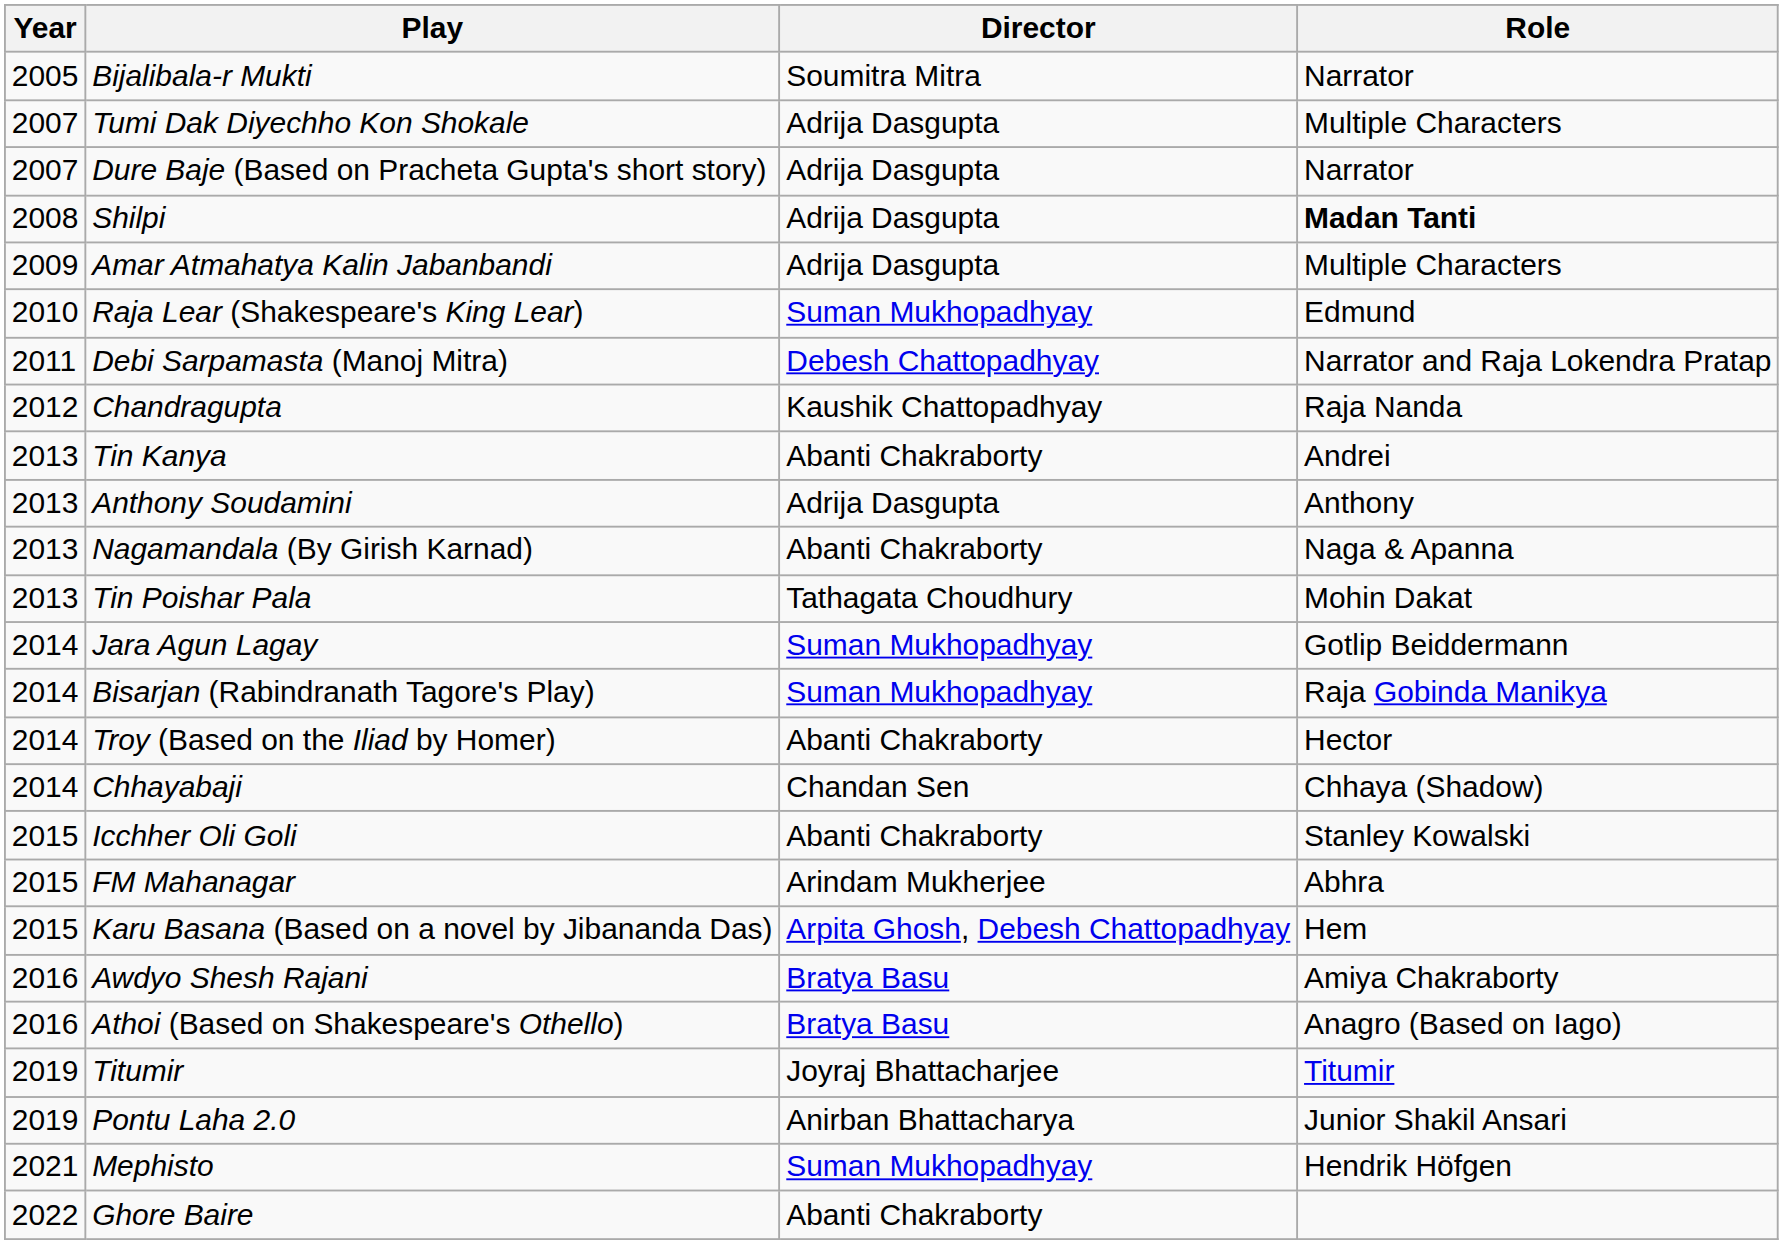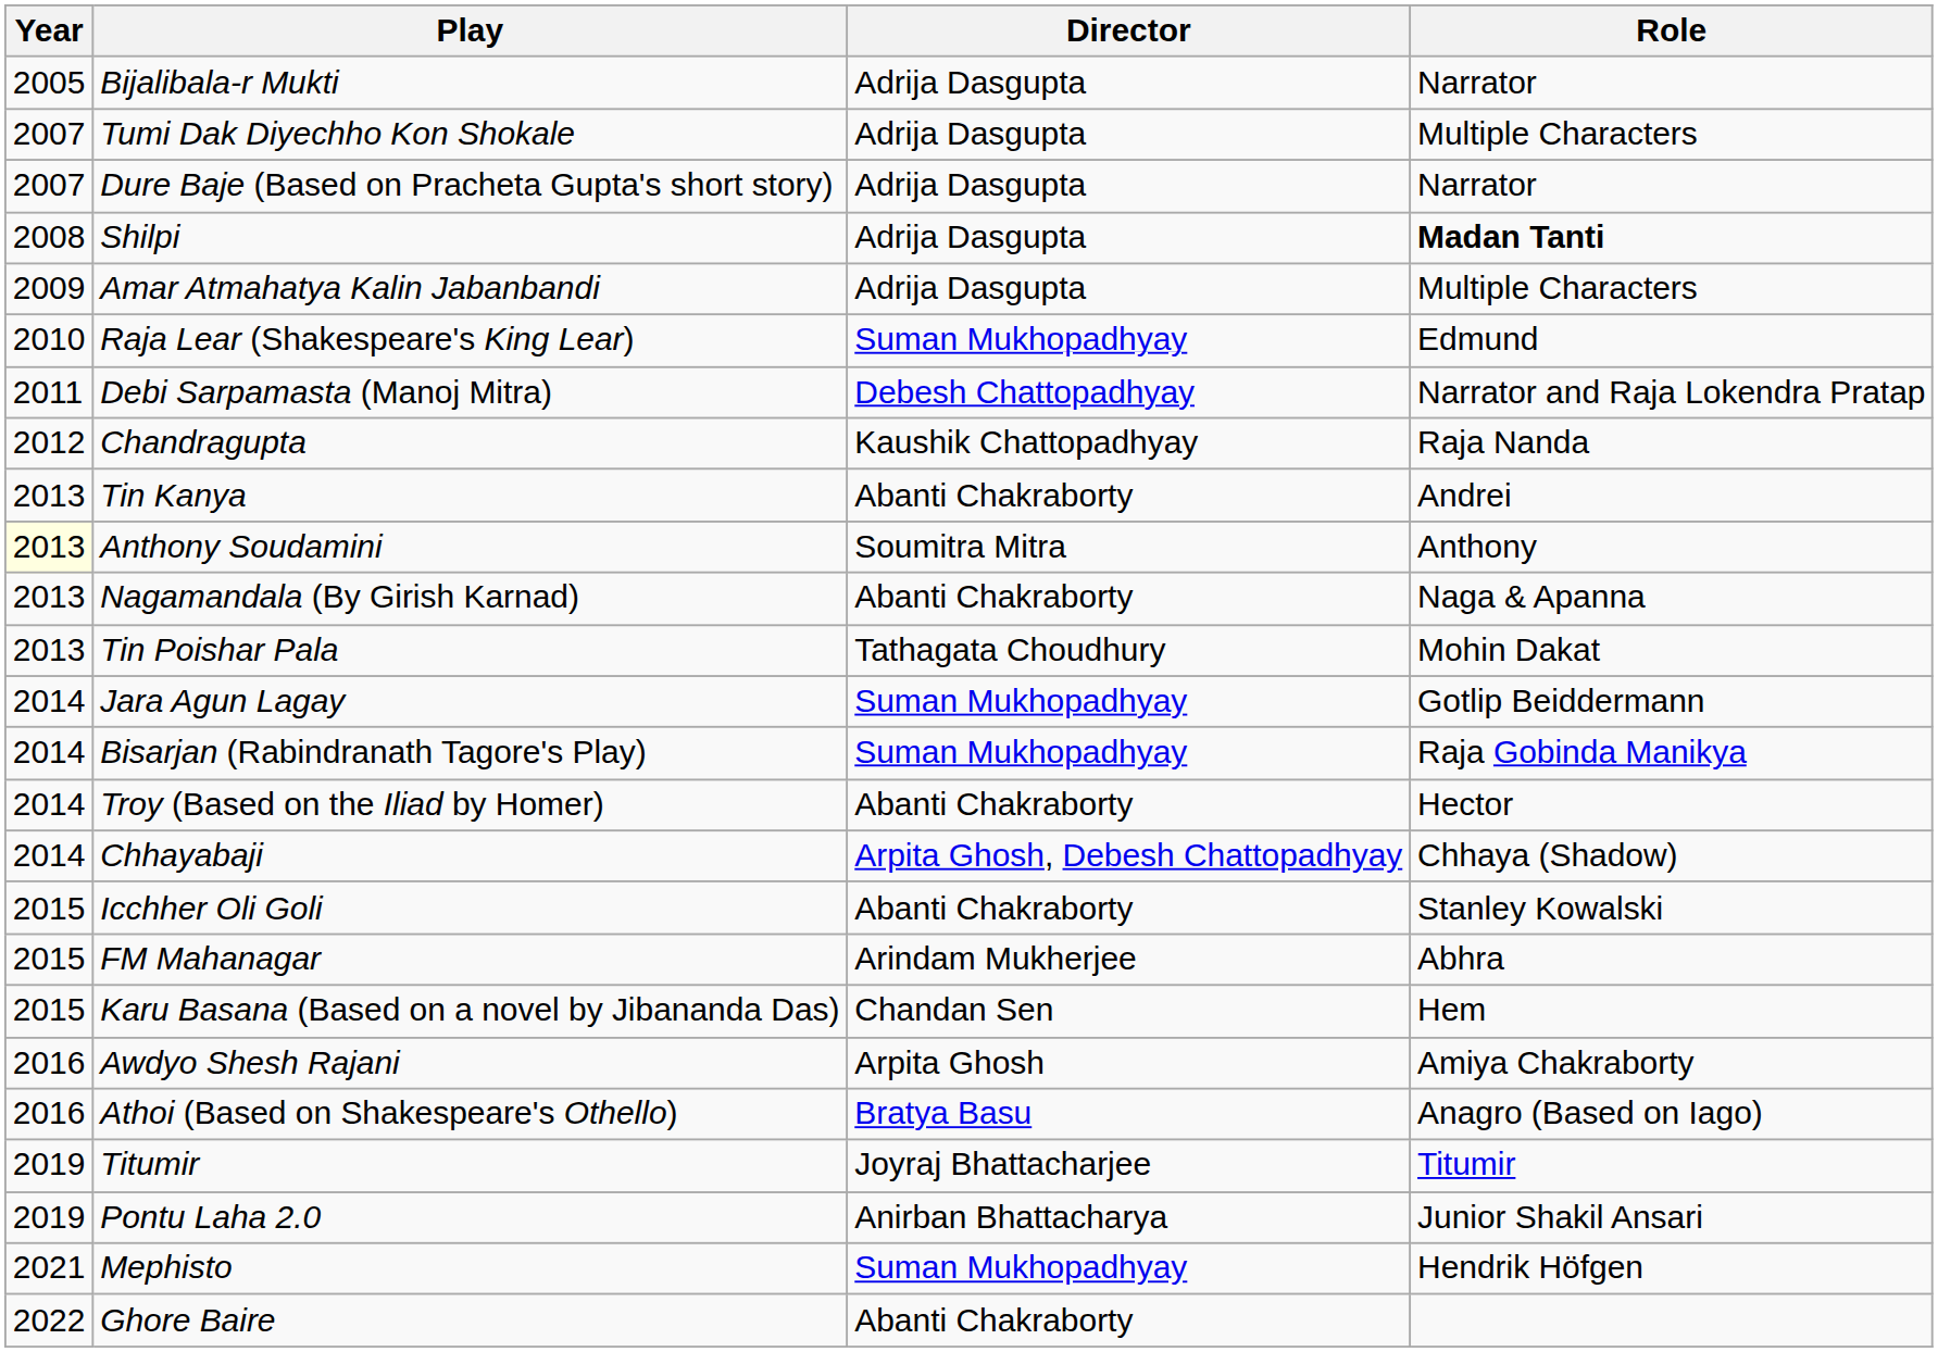Bijalibala-r Mukti | Director: Soumitra Mitra -> Adrija Dasgupta
Anthony Soudamini | Year: no background -> lightyellow background
Anthony Soudamini | Director: Adrija Dasgupta -> Soumitra Mitra
Chhayabaji | Director: Chandan Sen -> Arpita Ghosh, Debesh Chattopadhyay
Karu Basana (Based on a novel by Jibananda Das) | Director: Arpita Ghosh, Debesh Chattopadhyay -> Chandan Sen
Awdyo Shesh Rajani | Director: Bratya Basu -> Arpita Ghosh
